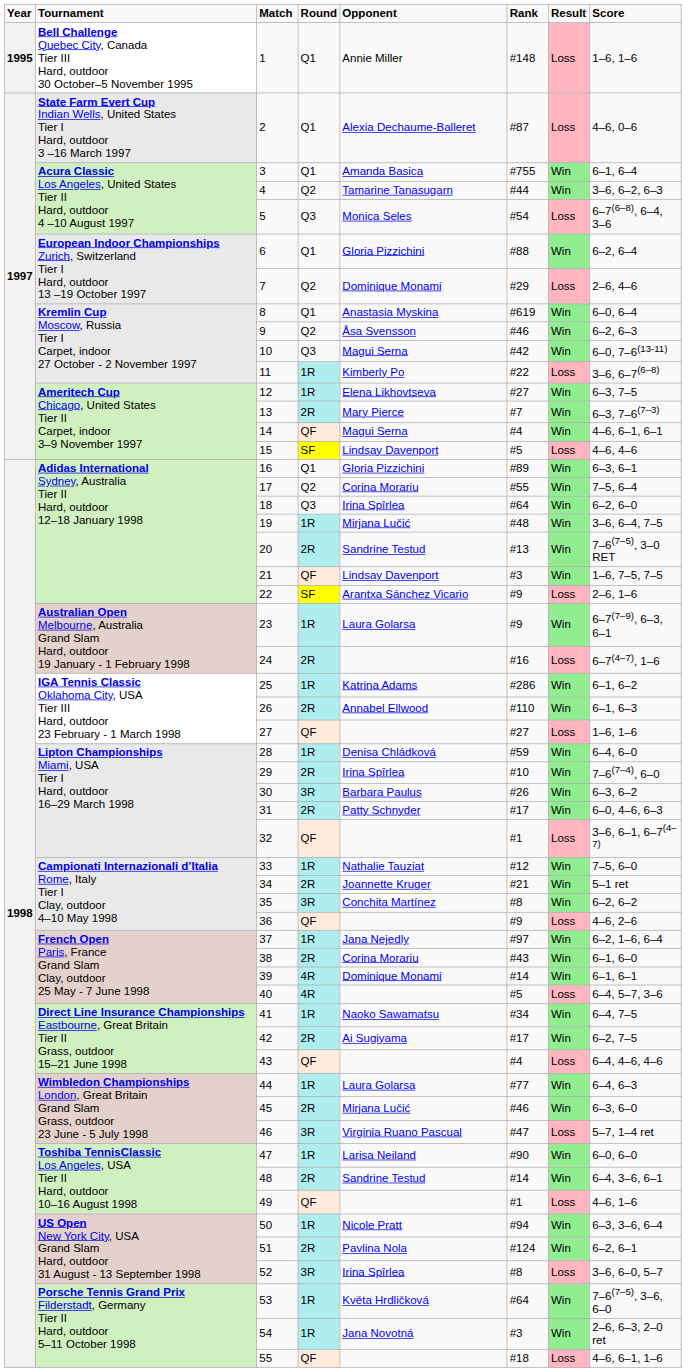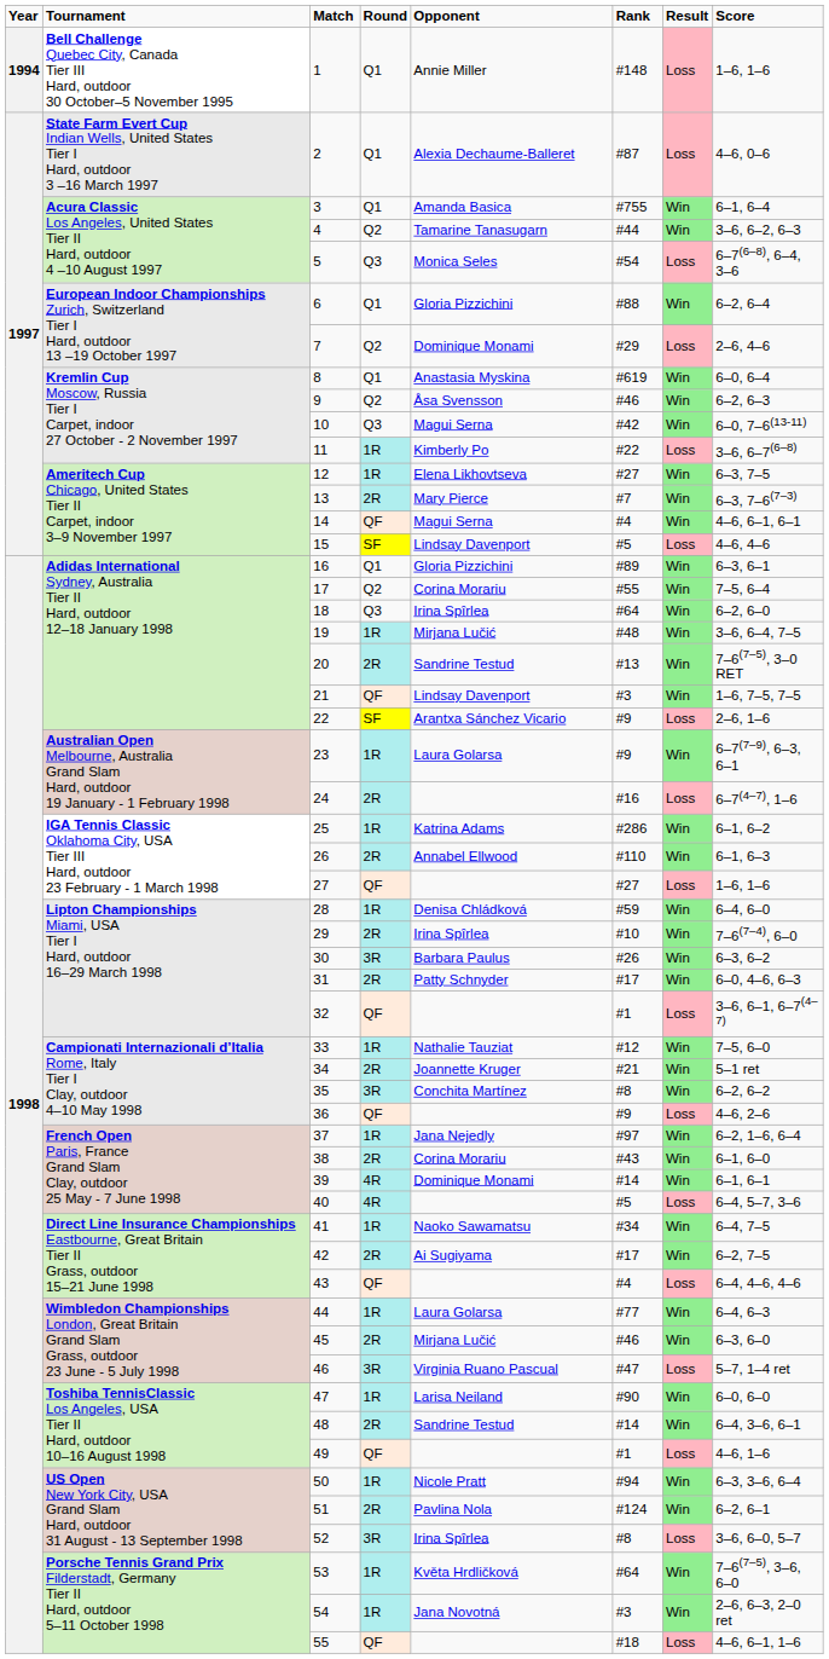1 | column 1: 1995 -> 1994
